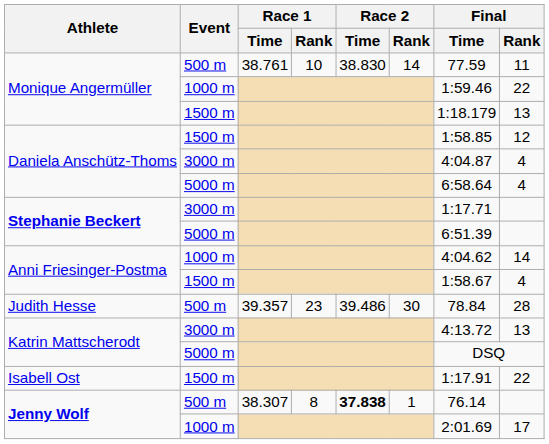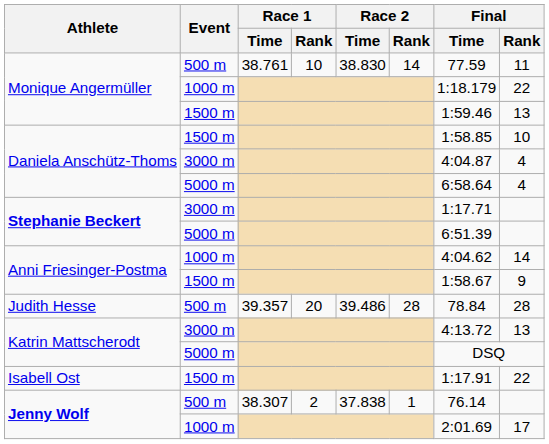Monique Angermüller / 1000 m | Final / Time: 1:59.46 -> 1:18.179
Monique Angermüller / 1500 m | Final / Time: 1:18.179 -> 1:59.46
Daniela Anschütz-Thoms / 1500 m | Final / Rank: 12 -> 10
Anni Friesinger-Postma / 1500 m | Final / Rank: 4 -> 9
Judith Hesse | Race 1 / Rank: 23 -> 20
Judith Hesse | Race 2 / Rank: 30 -> 28
Jenny Wolf / 500 m | Race 1 / Rank: 8 -> 2
Jenny Wolf / 500 m | Race 2 / Time: bold -> normal
